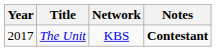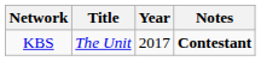columns swapped: Year <-> Network
